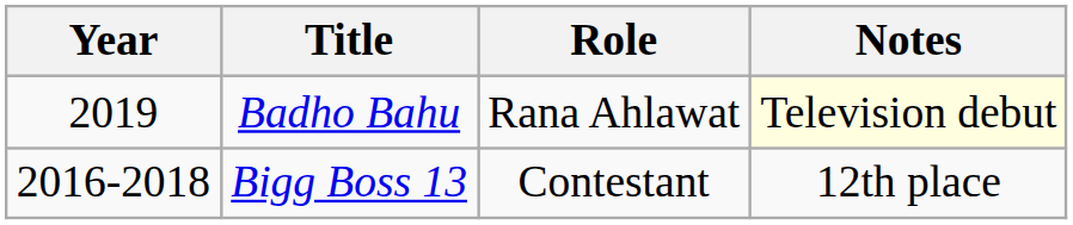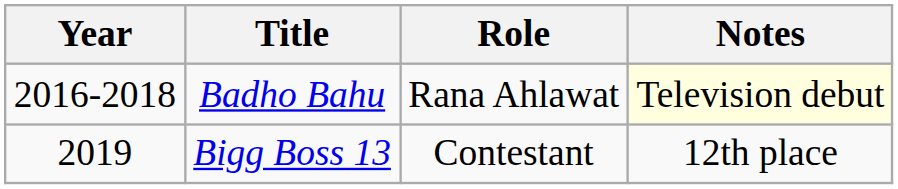Badho Bahu | Year: 2019 -> 2016-2018
Bigg Boss 13 | Year: 2016-2018 -> 2019
